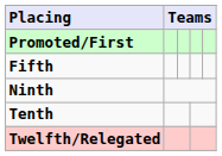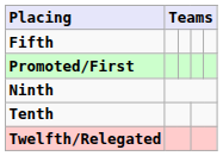rows swapped: Promoted/First <-> Fifth
